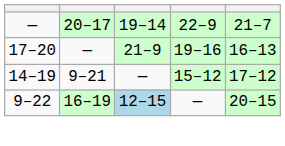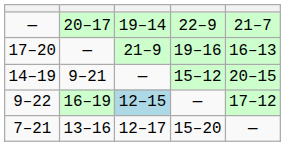14–19 | column 5: 17–12 -> 20–15
9–22 | column 5: 20–15 -> 17–12
+ row: 7–21 | 13–16 | 12–17 | 15–20 | —
